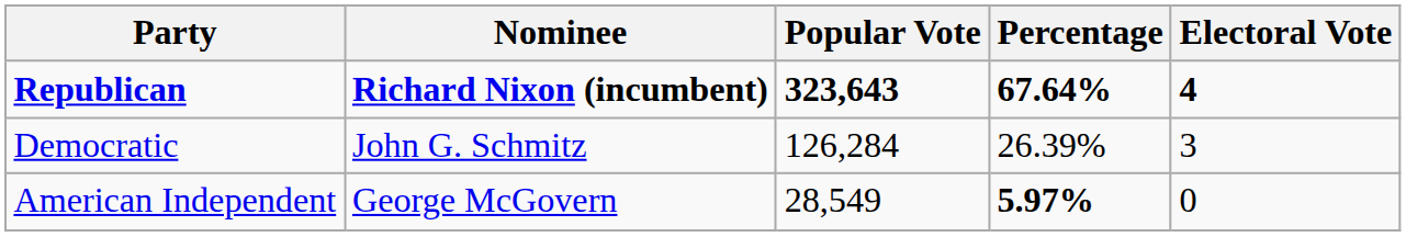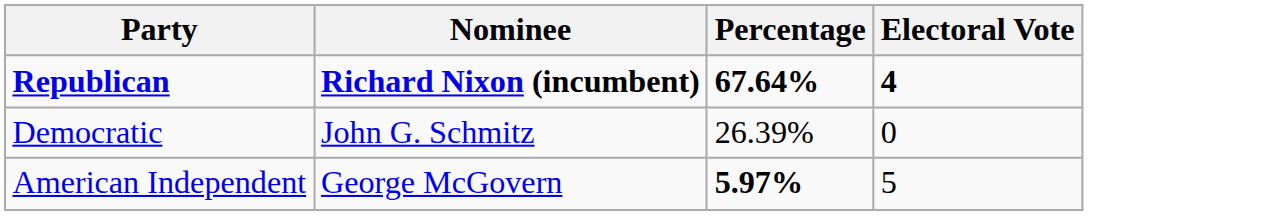- column: Popular Vote | 323,643 | 126,284 | 28,549
Democratic | Electoral Vote: 3 -> 0
American Independent | Electoral Vote: 0 -> 5
